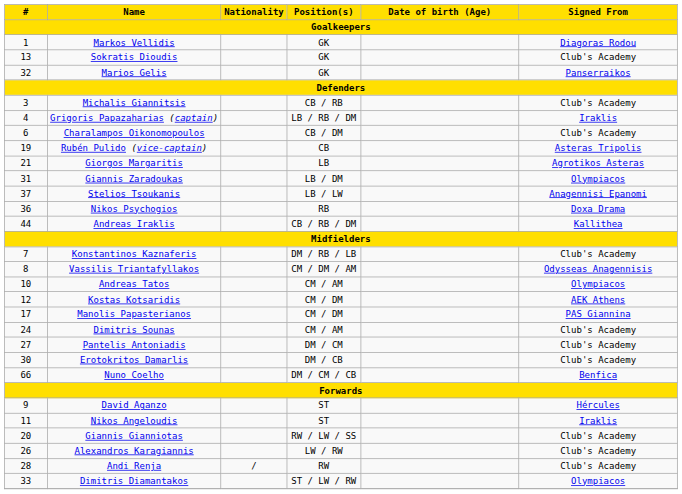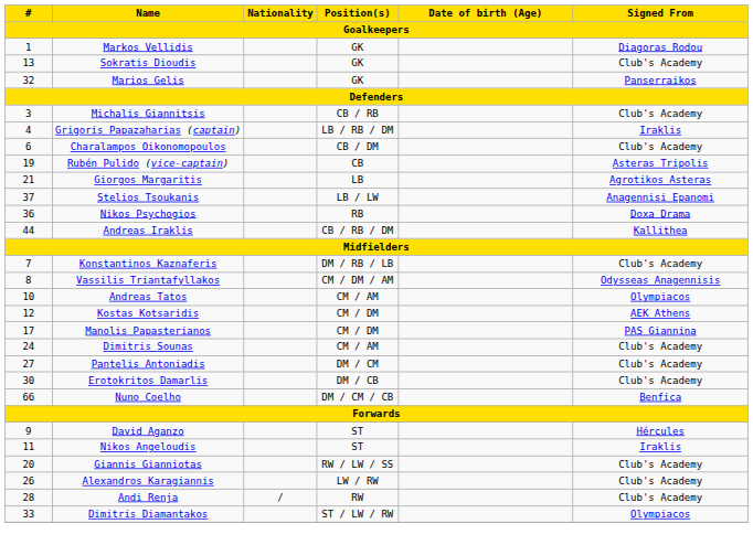- row: 31 | Giannis Zaradoukas | LB / DM | Olympiacos
